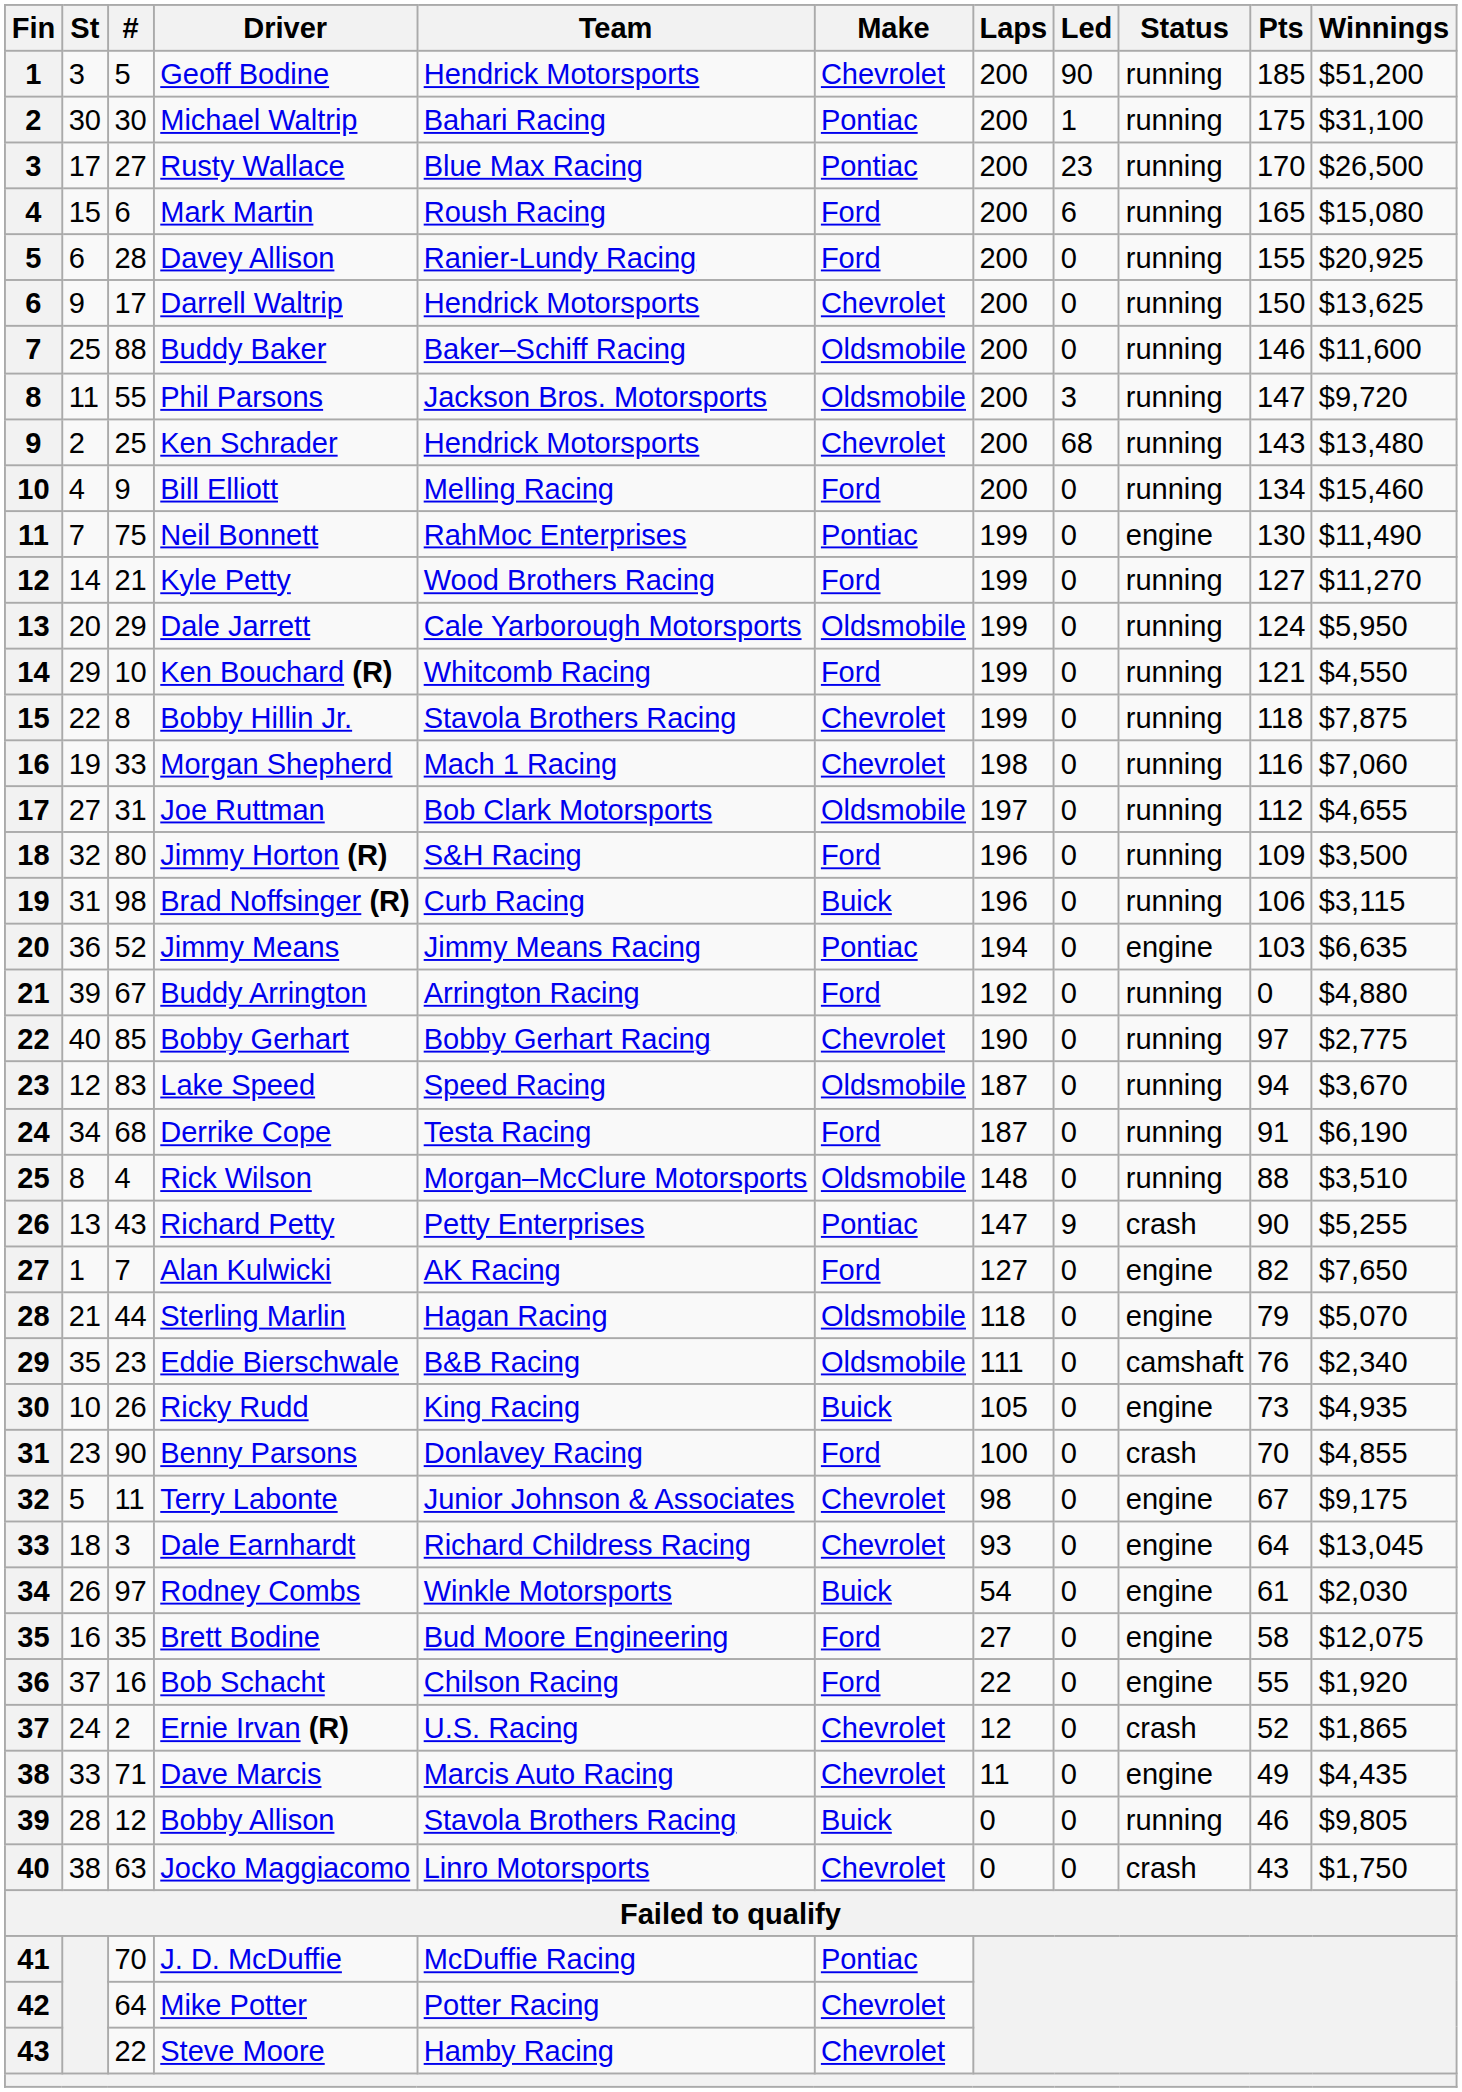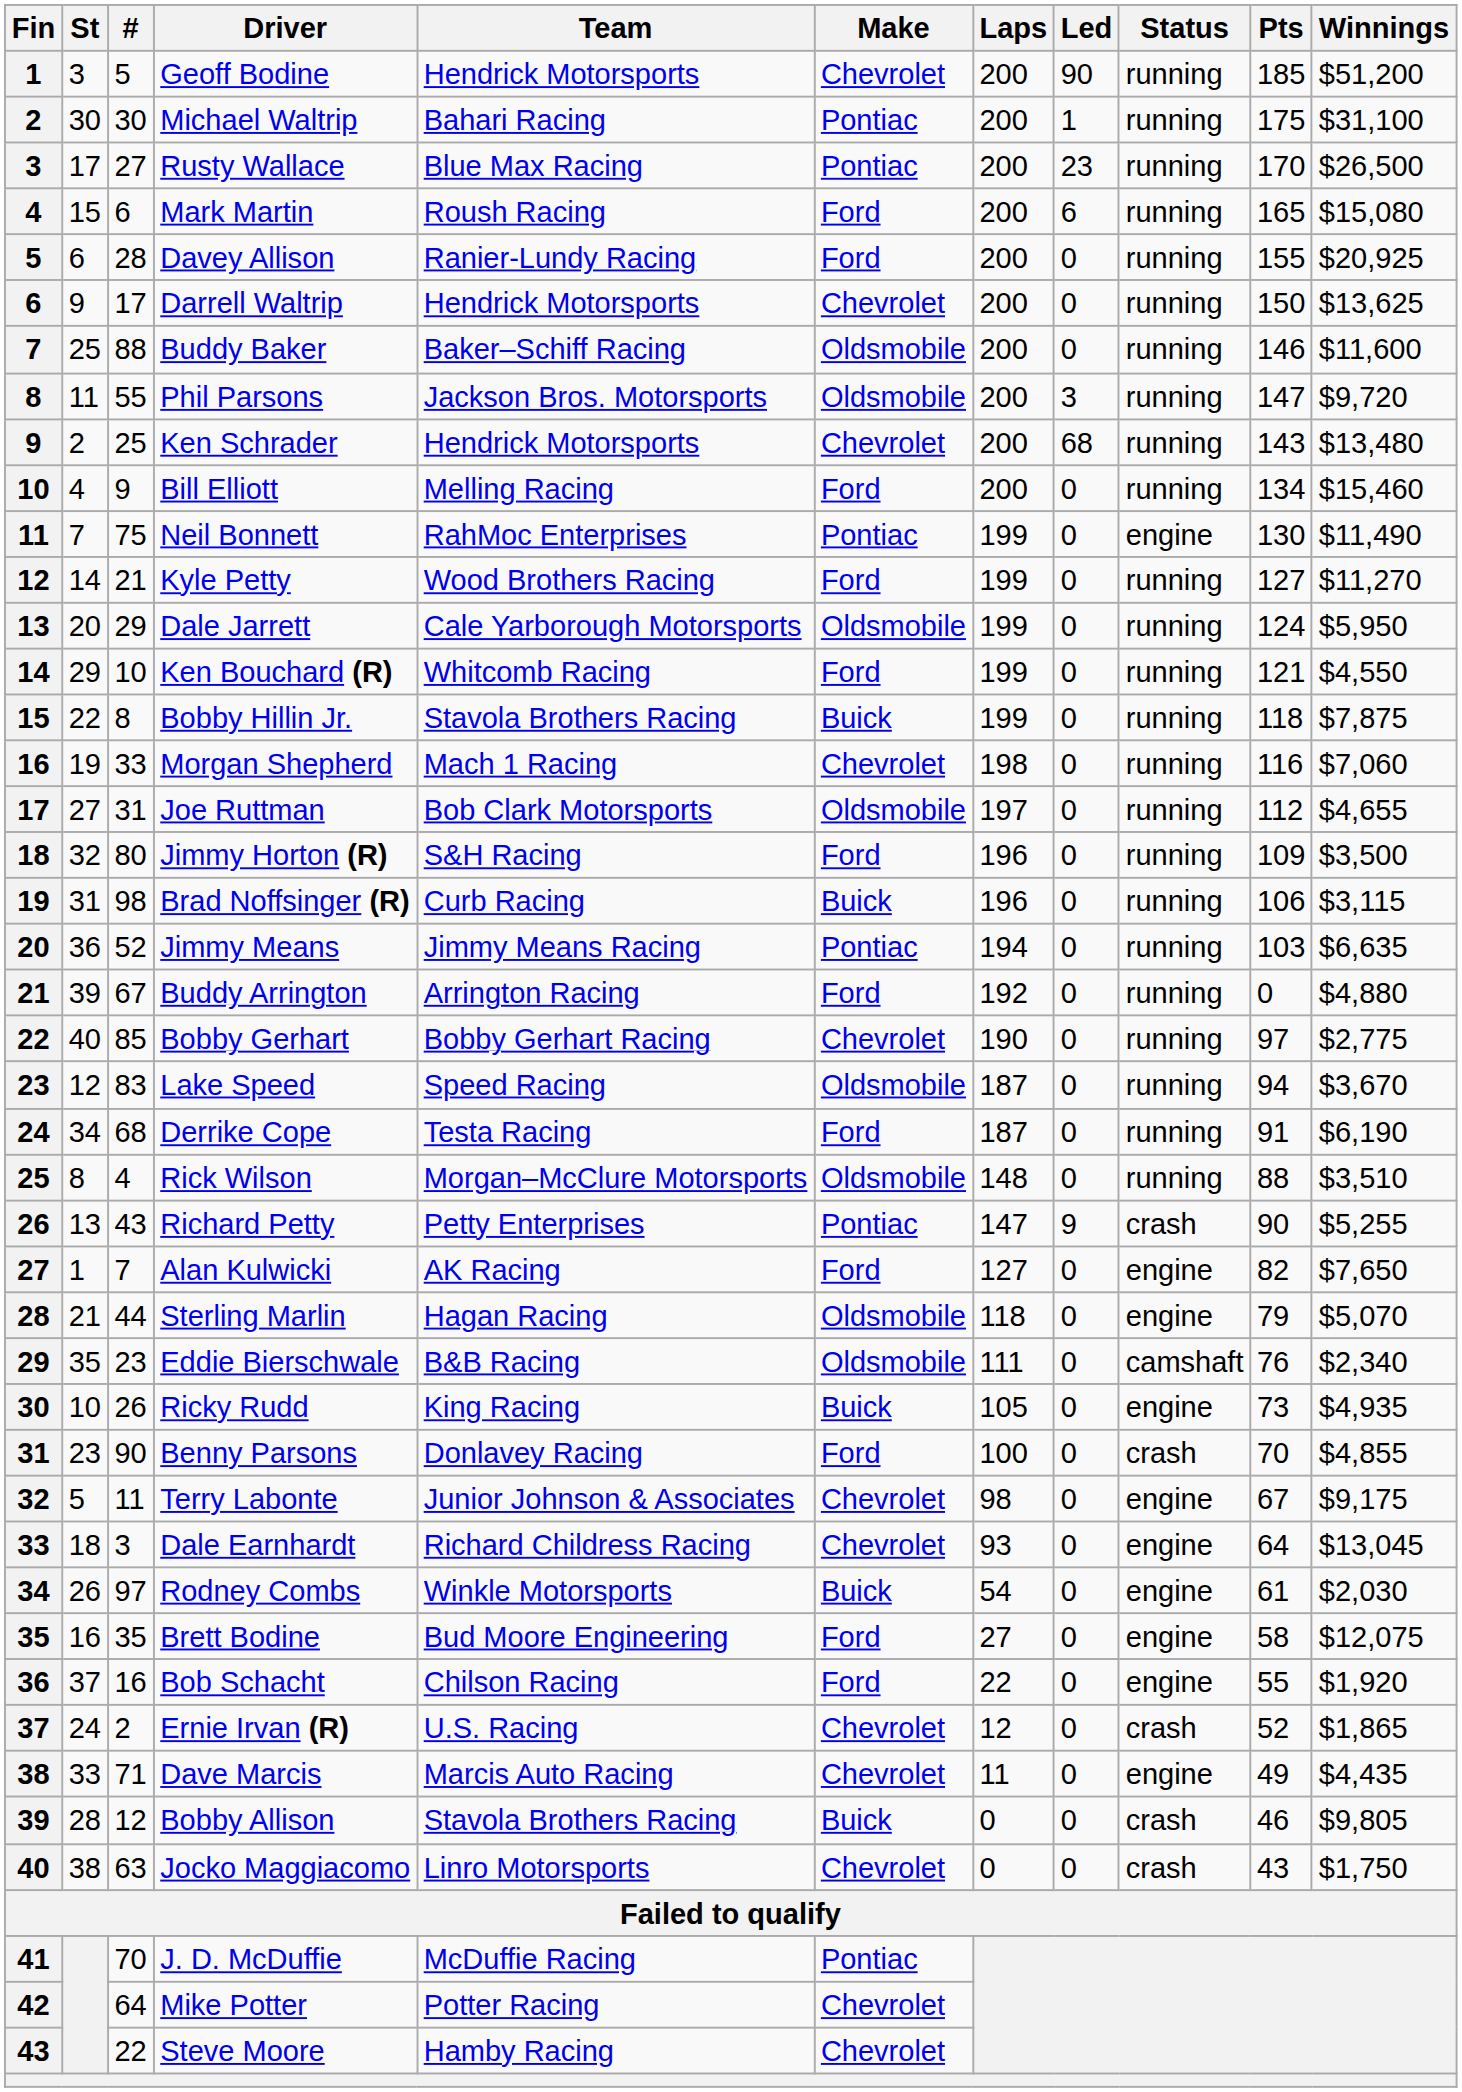Bobby Hillin Jr. | Make: Chevrolet -> Buick
Jimmy Means | Status: engine -> running
Bobby Allison | Status: running -> crash
